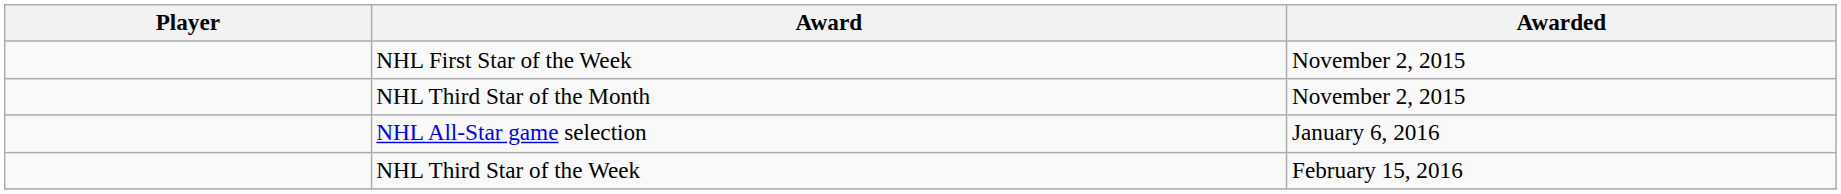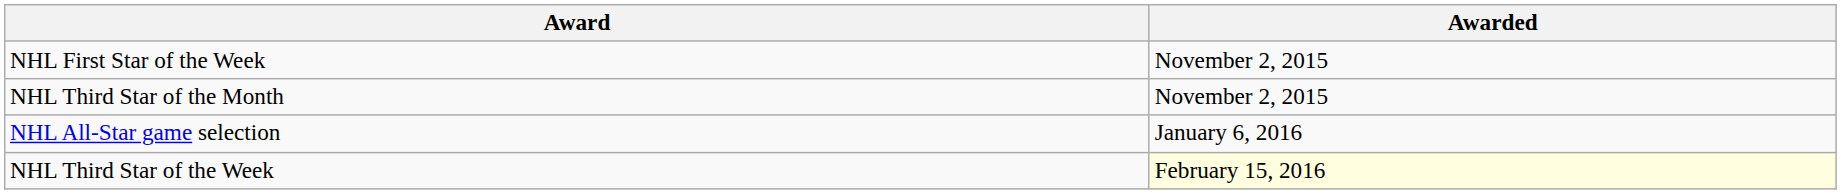- column: Player
NHL Third Star of the Week | Awarded: no background -> lightyellow background
